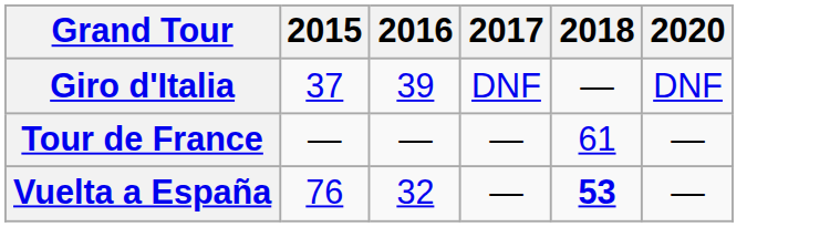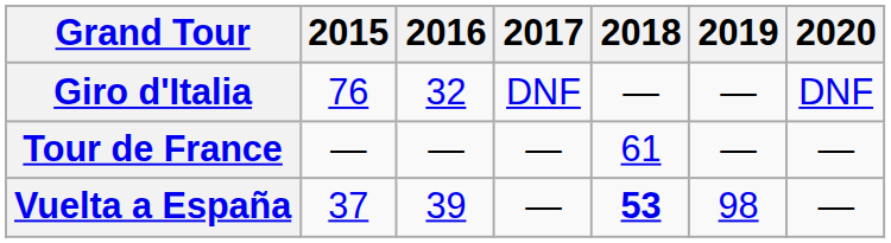+ column: 2019 | — | — | 98
Giro d'Italia | 2015: 37 -> 76
Giro d'Italia | 2016: 39 -> 32
Vuelta a España | 2015: 76 -> 37
Vuelta a España | 2016: 32 -> 39
